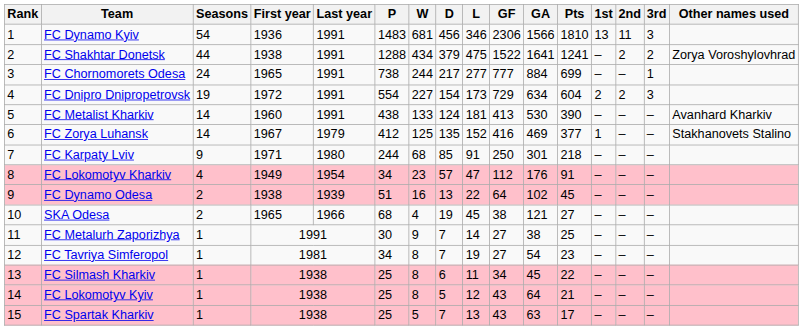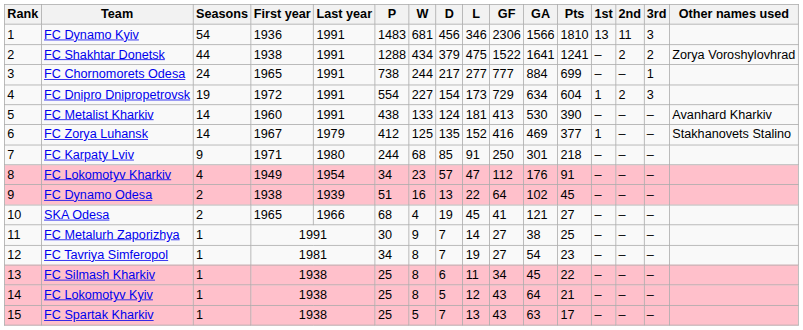FC Dnipro Dnipropetrovsk | 1st: 2 -> 1
SKA Odesa | GF: 38 -> 41
